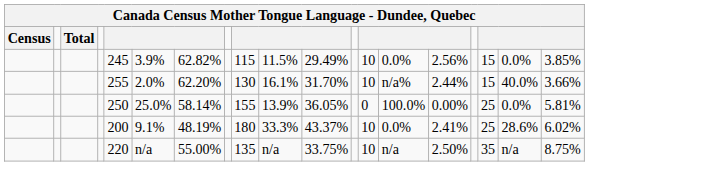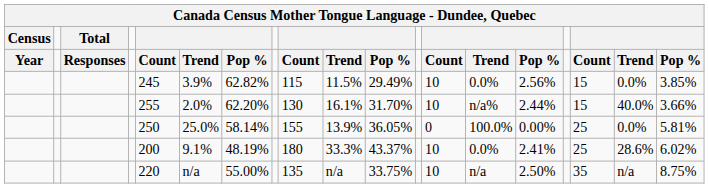+ row: Year | Responses | Count | Trend | Pop % | Count | Trend | Pop % | Count | Trend | Pop % | Count | Trend | Pop %
